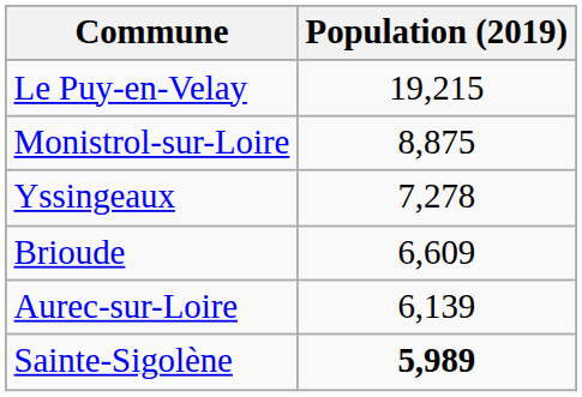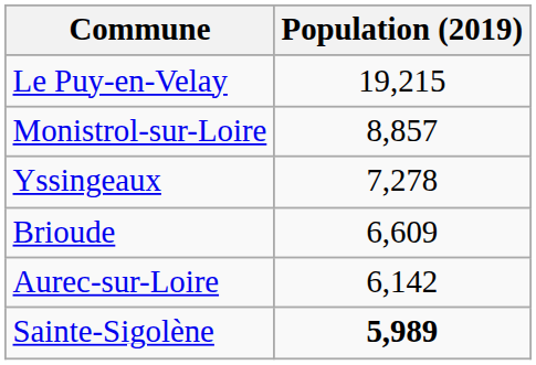Monistrol-sur-Loire | Population (2019): 8,875 -> 8,857
Aurec-sur-Loire | Population (2019): 6,139 -> 6,142
